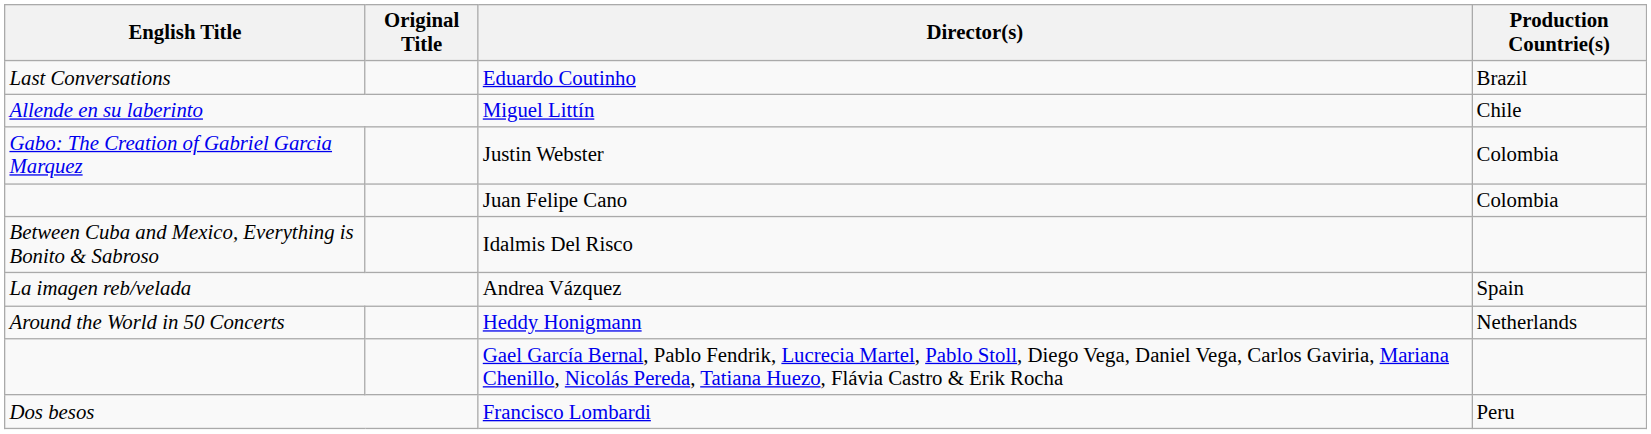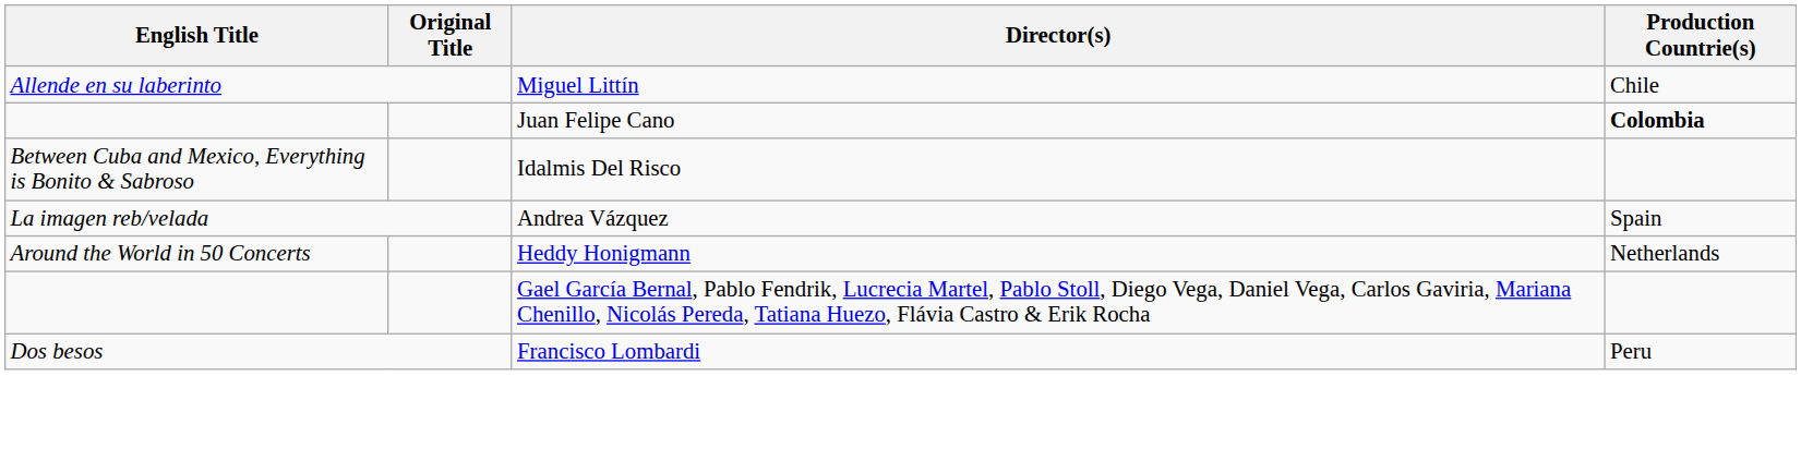- row: Last Conversations | Eduardo Coutinho | Brazil
- row: Gabo: The Creation of Gabriel Garcia Marquez | Justin Webster | Colombia
Juan Felipe Cano | Production Countrie(s): normal -> bold
